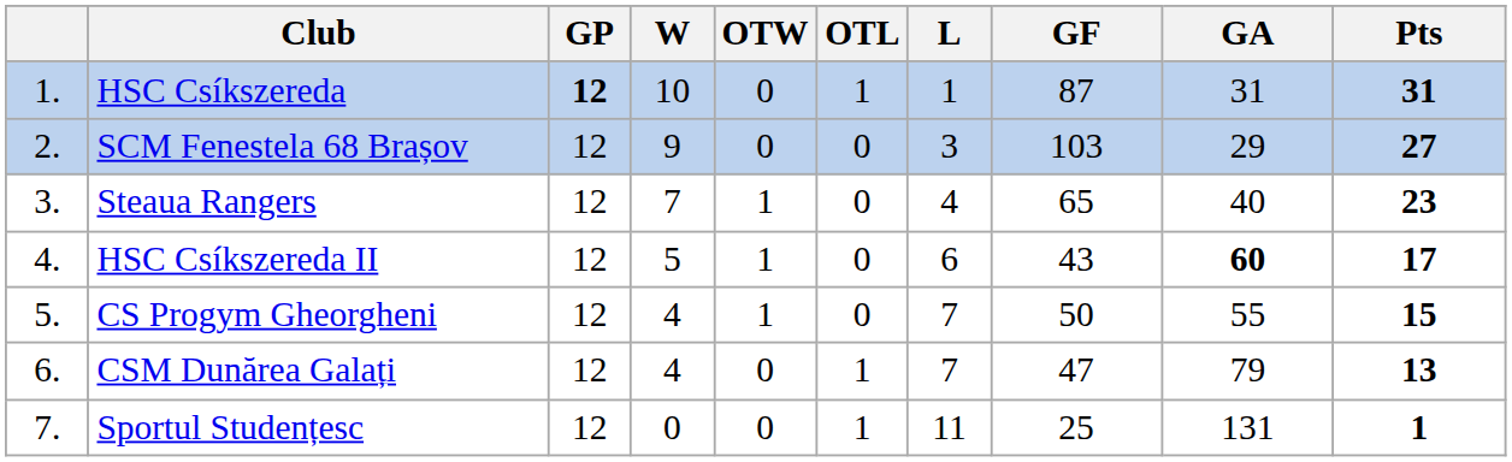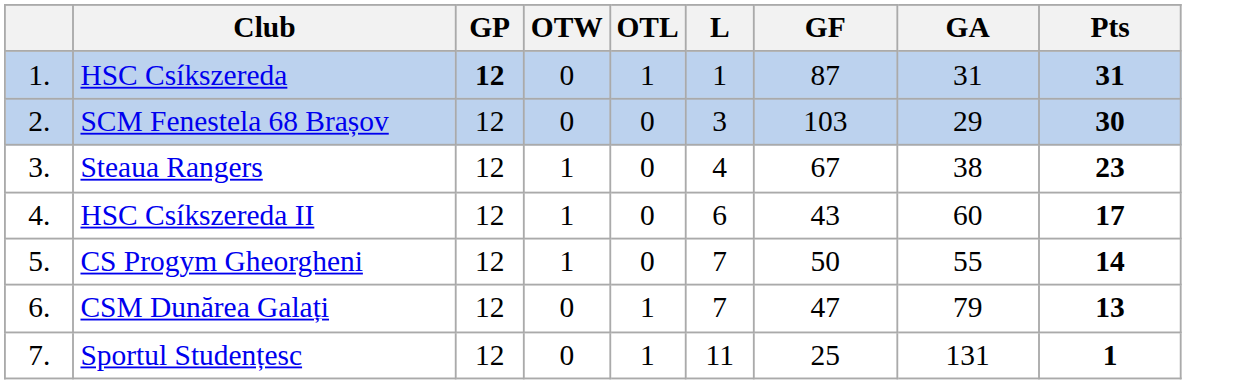- column: W | 10 | 9 | 7 | 5 | 4 | 4 | 0
SCM Fenestela 68 Brașov | Pts: 27 -> 30
Steaua Rangers | GF: 65 -> 67
Steaua Rangers | GA: 40 -> 38
HSC Csíkszereda II | GA: bold -> normal
CS Progym Gheorgheni | Pts: 15 -> 14
